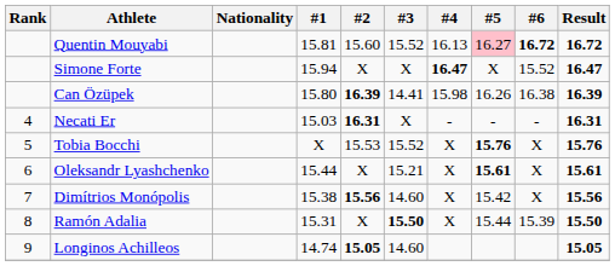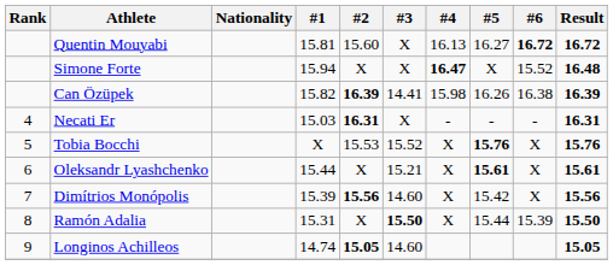Quentin Mouyabi | #3: 15.52 -> X
Quentin Mouyabi | #5: pink background -> no background
Simone Forte | Result: 16.47 -> 16.48
Can Özüpek | #1: 15.80 -> 15.82
Dimítrios Monópolis | #1: 15.38 -> 15.39
